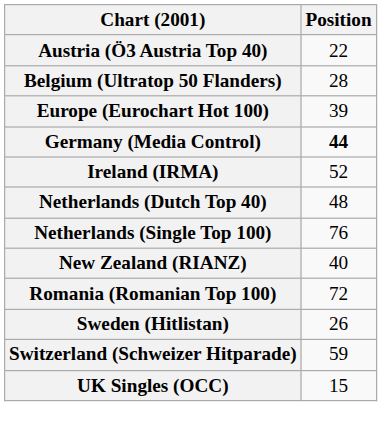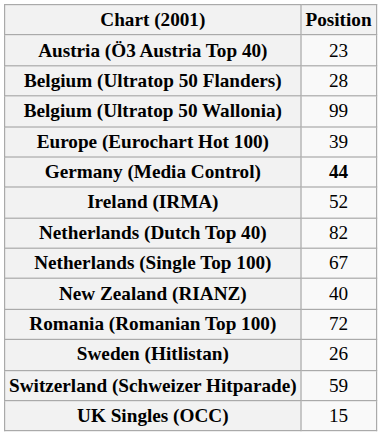Austria (Ö3 Austria Top 40) | Position: 22 -> 23
+ row: Belgium (Ultratop 50 Wallonia) | 99
Netherlands (Dutch Top 40) | Position: 48 -> 82
Netherlands (Single Top 100) | Position: 76 -> 67
